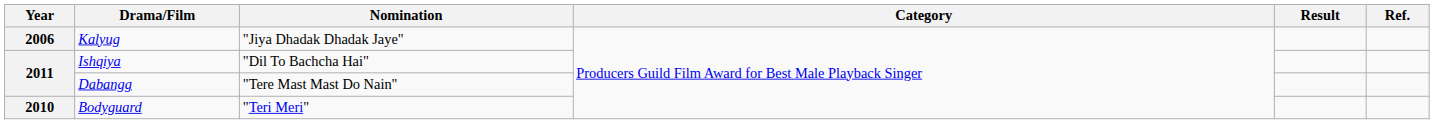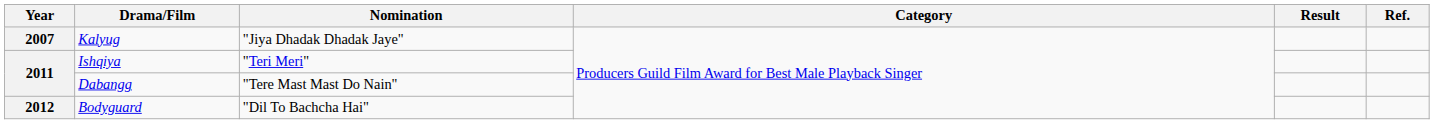Kalyug | Year: 2006 -> 2007
Ishqiya | Nomination: "Dil To Bachcha Hai" -> "Teri Meri"
Bodyguard | Year: 2010 -> 2012
Bodyguard | Nomination: "Teri Meri" -> "Dil To Bachcha Hai"
